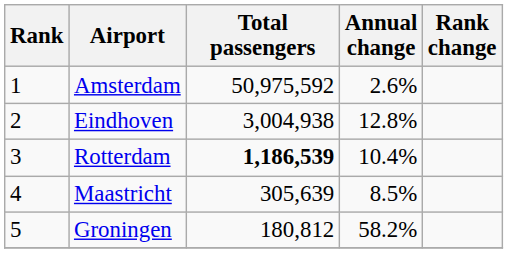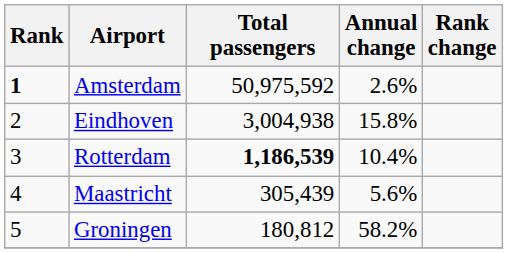Amsterdam | Rank: normal -> bold
Eindhoven | Annual change: 12.8% -> 15.8%
Maastricht | Total passengers: 305,639 -> 305,439
Maastricht | Annual change: 8.5% -> 5.6%
